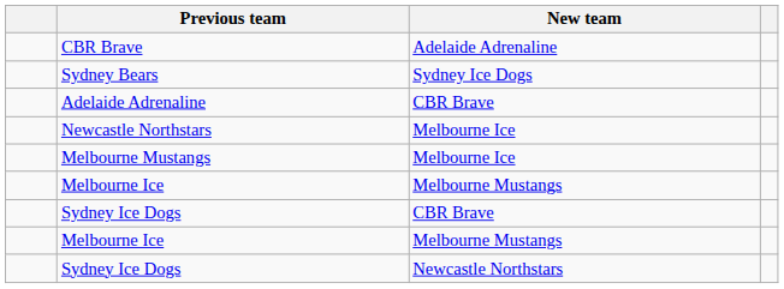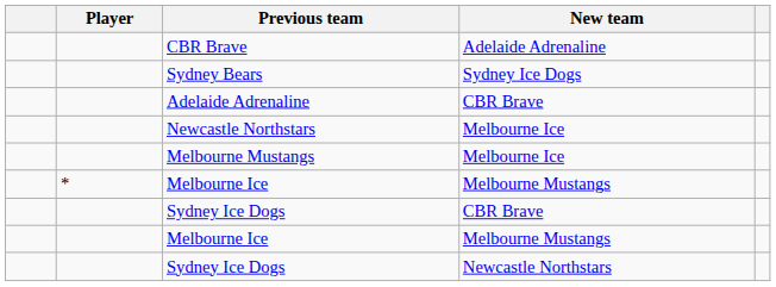+ column: Player | *
